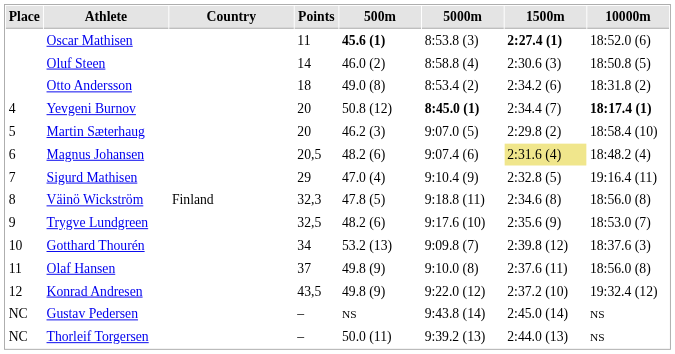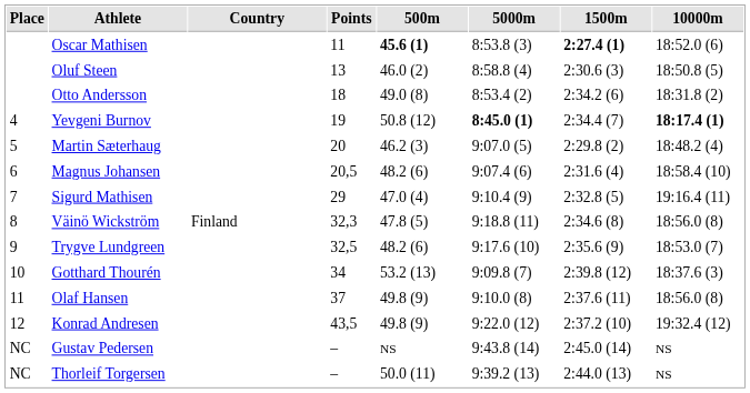Oluf Steen | Points: 14 -> 13
Yevgeni Burnov | Points: 20 -> 19
Martin Sæterhaug | 10000m: 18:58.4 (10) -> 18:48.2 (4)
Magnus Johansen | 1500m: khaki background -> no background
Magnus Johansen | 10000m: 18:48.2 (4) -> 18:58.4 (10)
